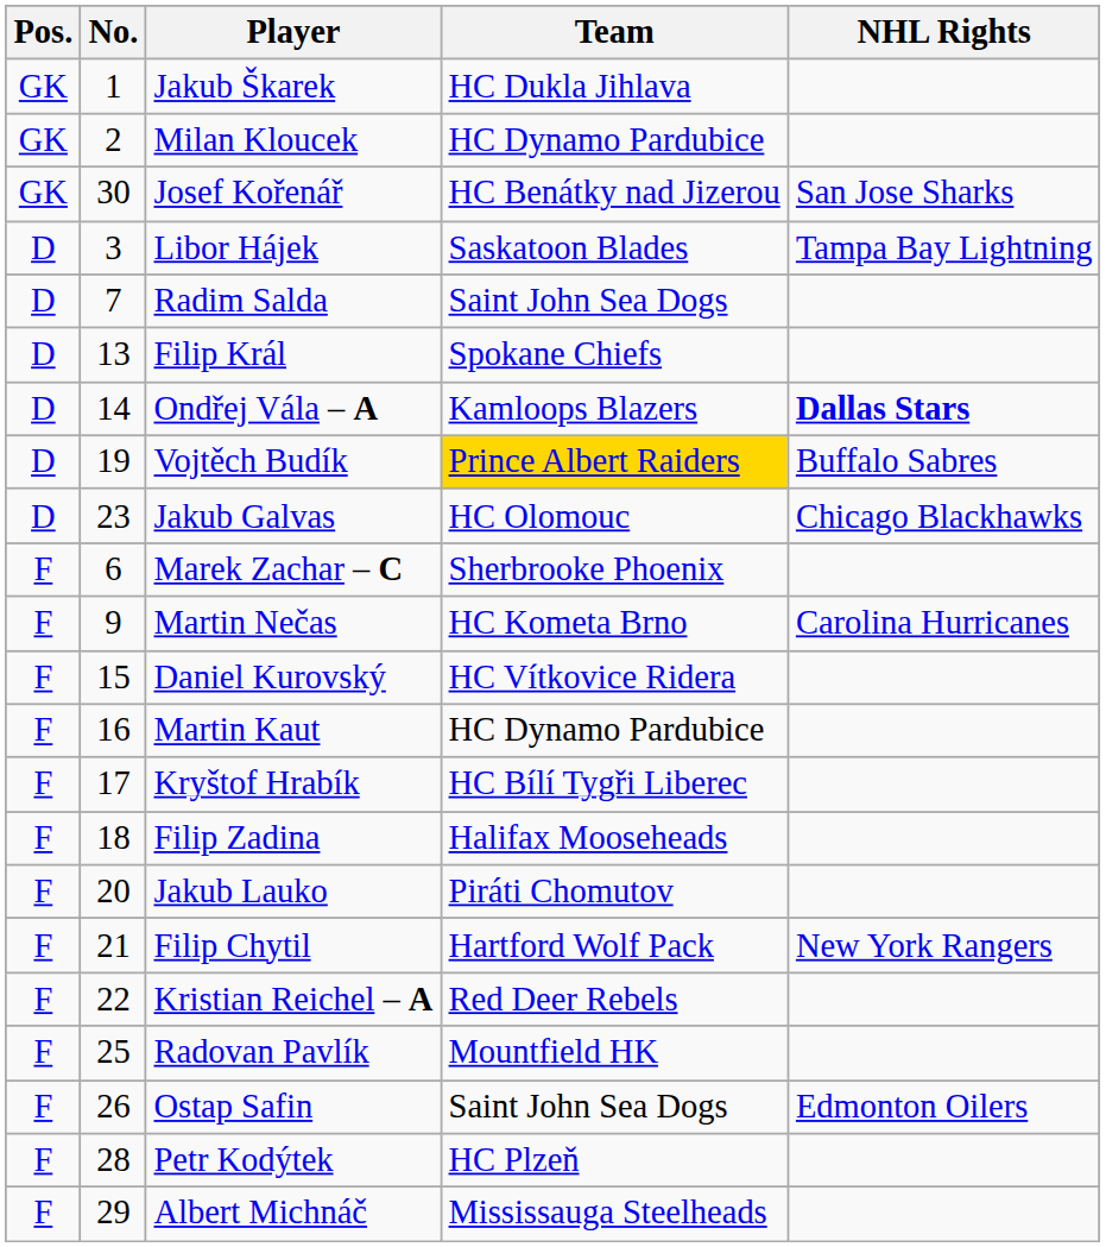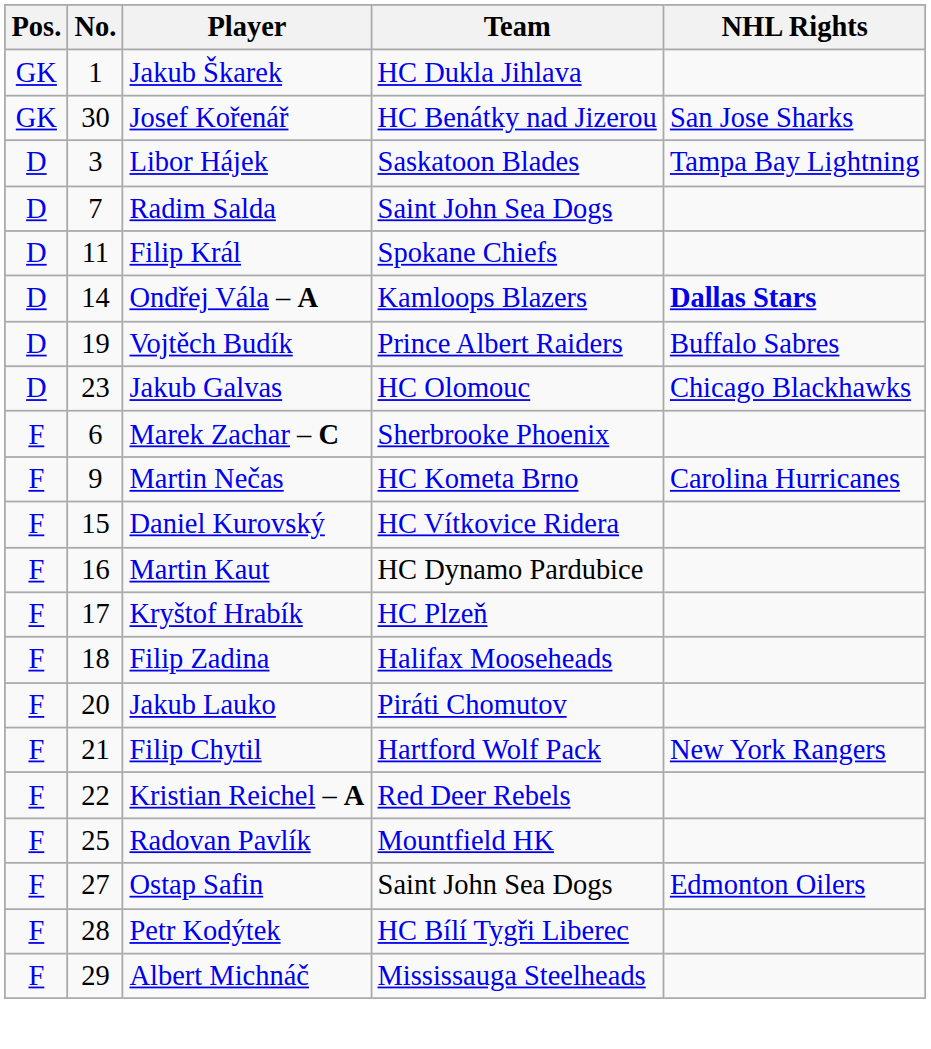- row: GK | 2 | Milan Kloucek | HC Dynamo Pardubice
Filip Král | No.: 13 -> 11
Vojtěch Budík | Team: gold background -> no background
Kryštof Hrabík | Team: HC Bílí Tygři Liberec -> HC Plzeň
Ostap Safin | No.: 26 -> 27
Petr Kodýtek | Team: HC Plzeň -> HC Bílí Tygři Liberec
